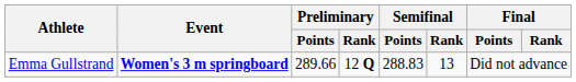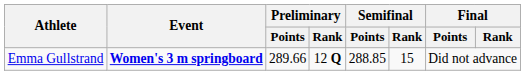Emma Gullstrand | Semifinal / Points: 288.83 -> 288.85
Emma Gullstrand | Semifinal / Rank: 13 -> 15
